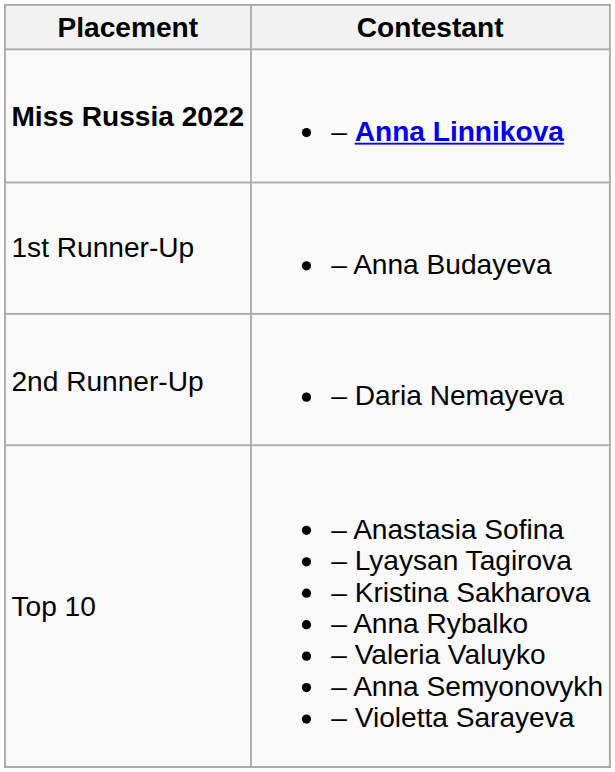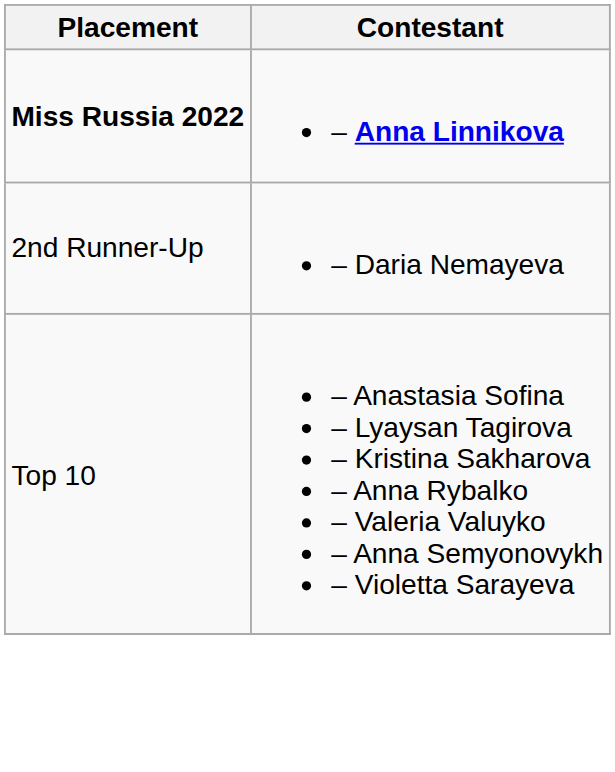- row: 1st Runner-Up | – Anna Budayeva
